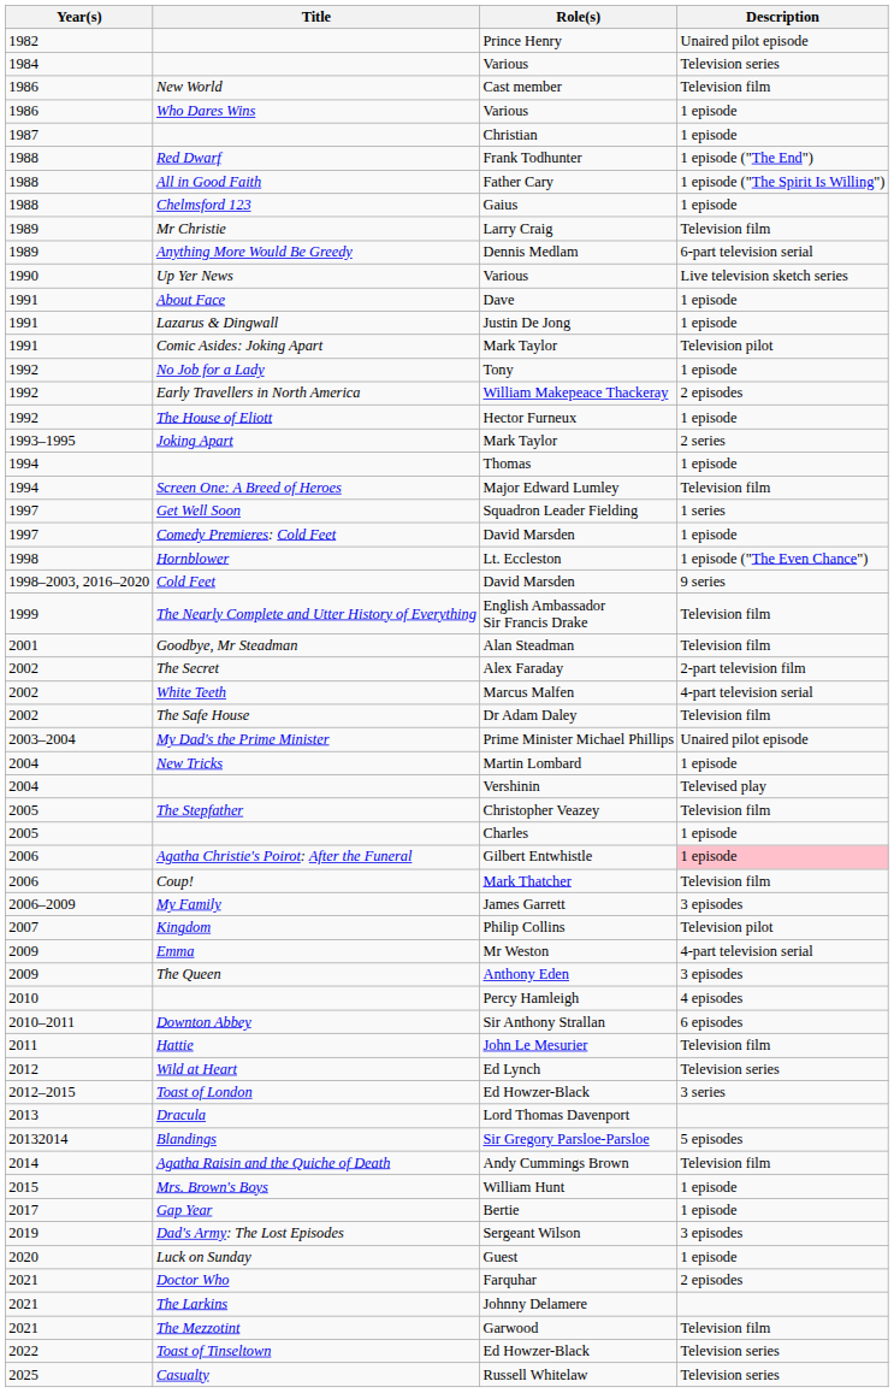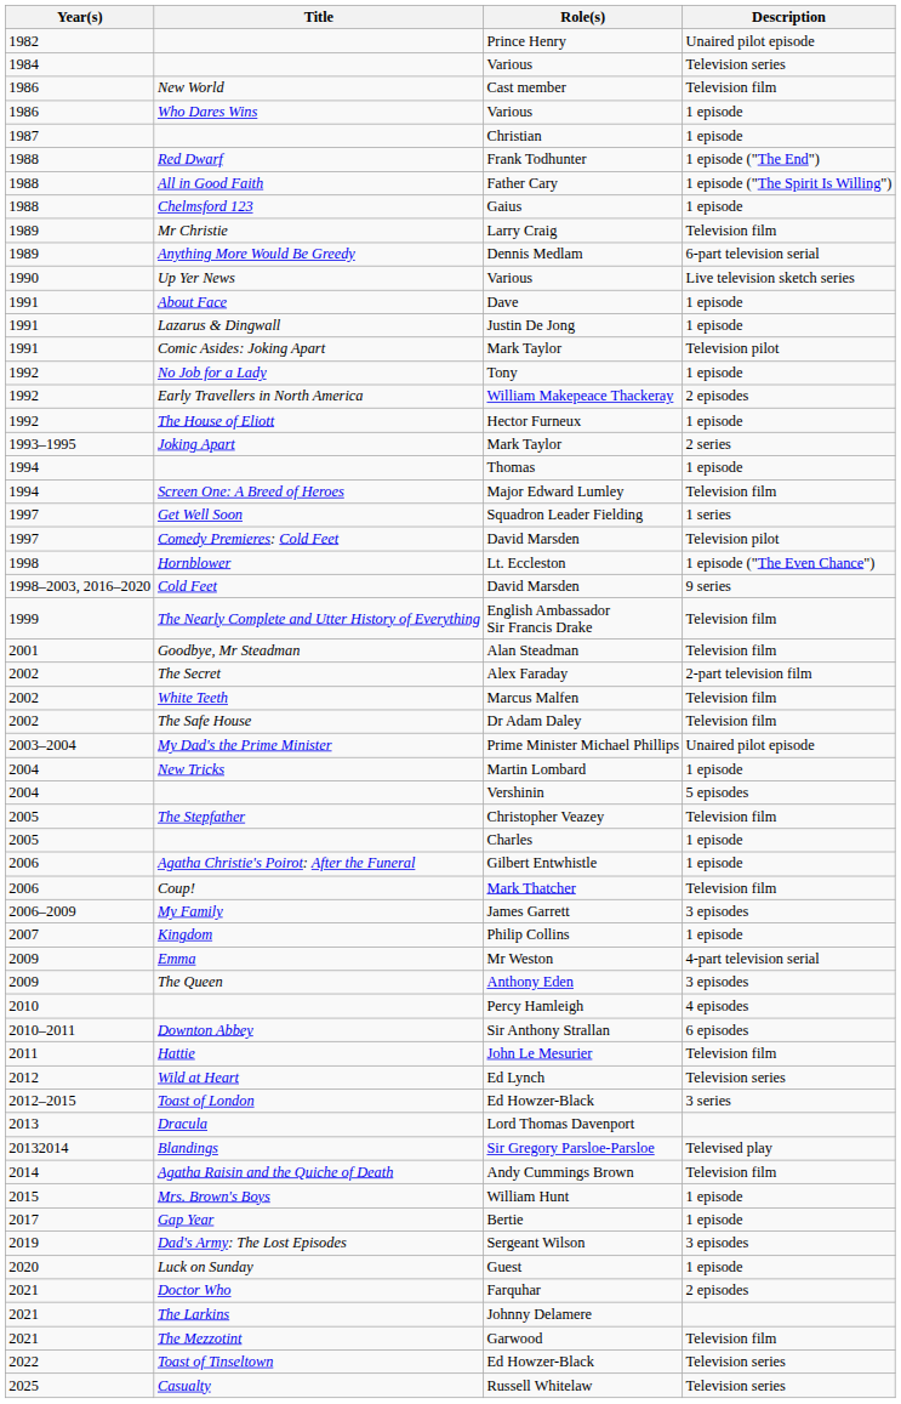Comedy Premieres: Cold Feet / David Marsden | Description: 1 episode -> Television pilot
Marcus Malfen | Description: 4-part television serial -> Television film
Vershinin | Description: Televised play -> 5 episodes
Gilbert Entwhistle | Description: pink background -> no background
Philip Collins | Description: Television pilot -> 1 episode
Sir Gregory Parsloe-Parsloe | Description: 5 episodes -> Televised play
